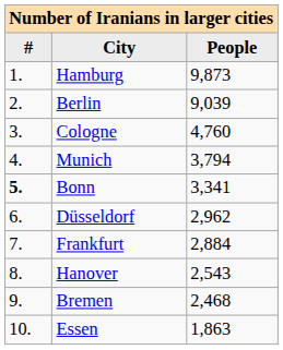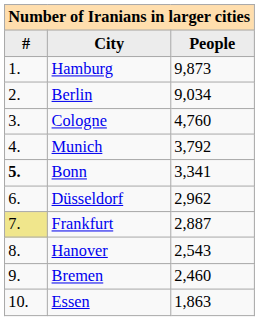Berlin | People: 9,039 -> 9,034
Munich | People: 3,794 -> 3,792
Frankfurt | #: no background -> khaki background
Frankfurt | People: 2,884 -> 2,887
Bremen | People: 2,468 -> 2,460
